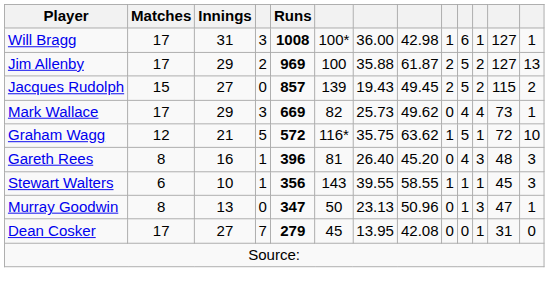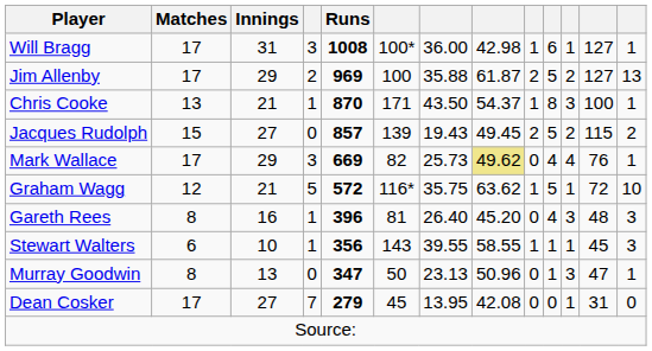+ row: Chris Cooke | 13 | 21 | 1 | 870 | 171 | 43.50 | 54.37 | 1 | 8 | 3 | 100 | 1
Mark Wallace | column 8: no background -> khaki background
Mark Wallace | column 12: 73 -> 76
